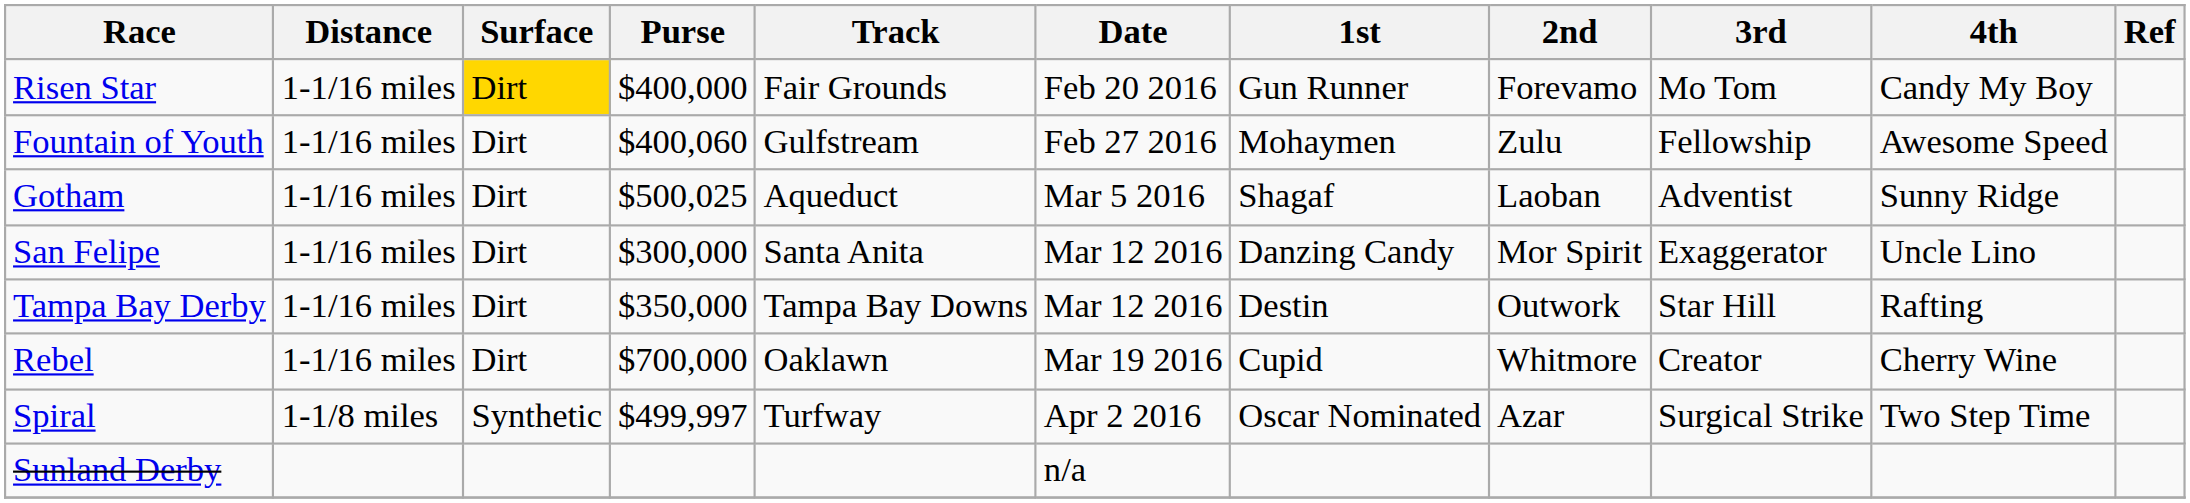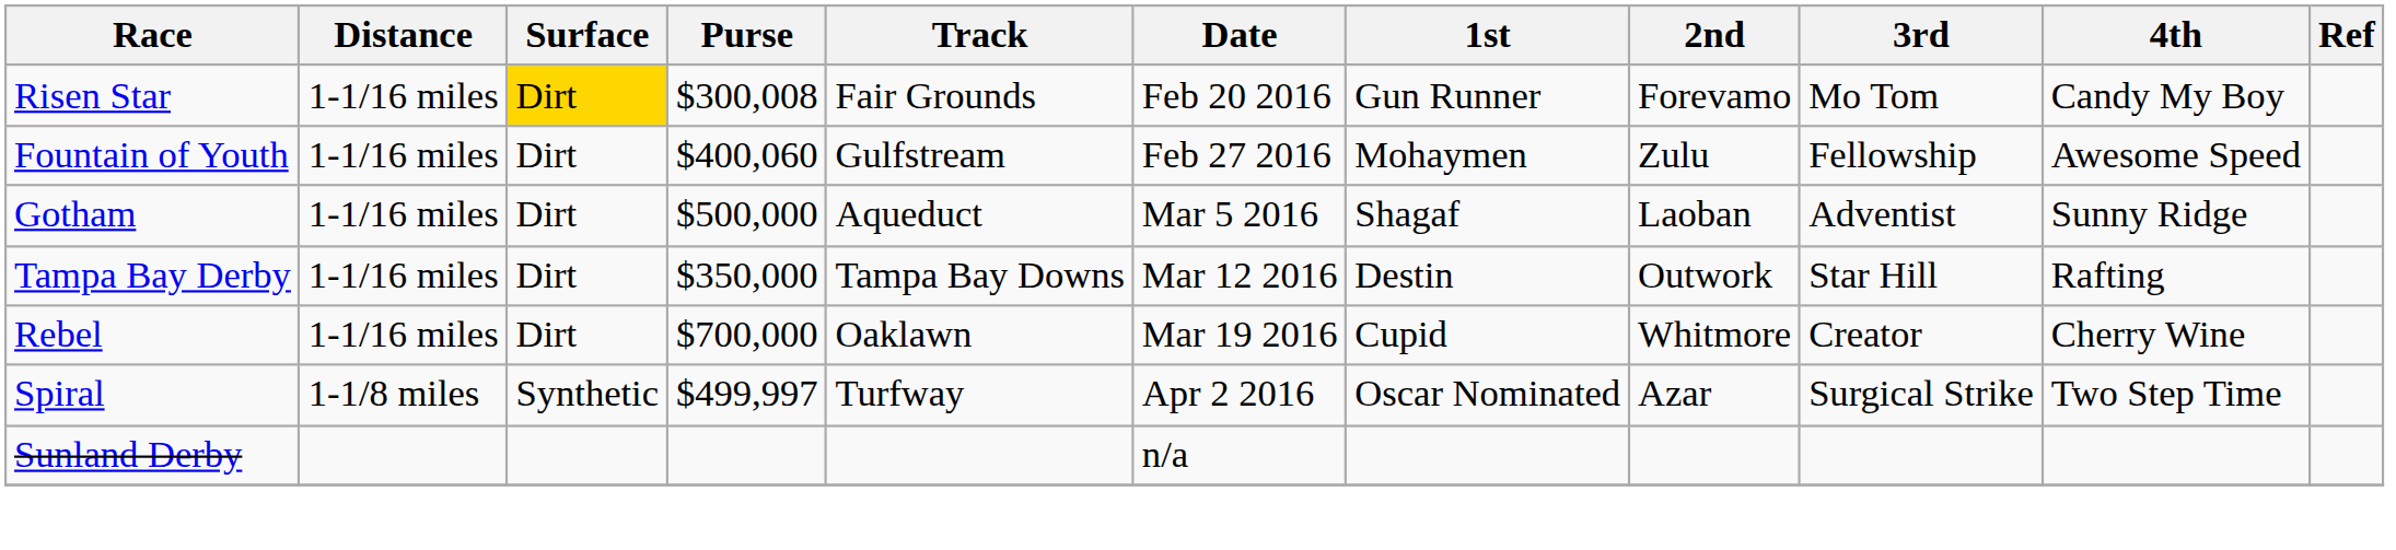Risen Star | Purse: $400,000 -> $300,008
Gotham | Purse: $500,025 -> $500,000
- row: San Felipe | 1-1/16 miles | Dirt | $300,000 | Santa Anita | Mar 12 2016 | Danzing Candy | Mor Spirit | Exaggerator | Uncle Lino
